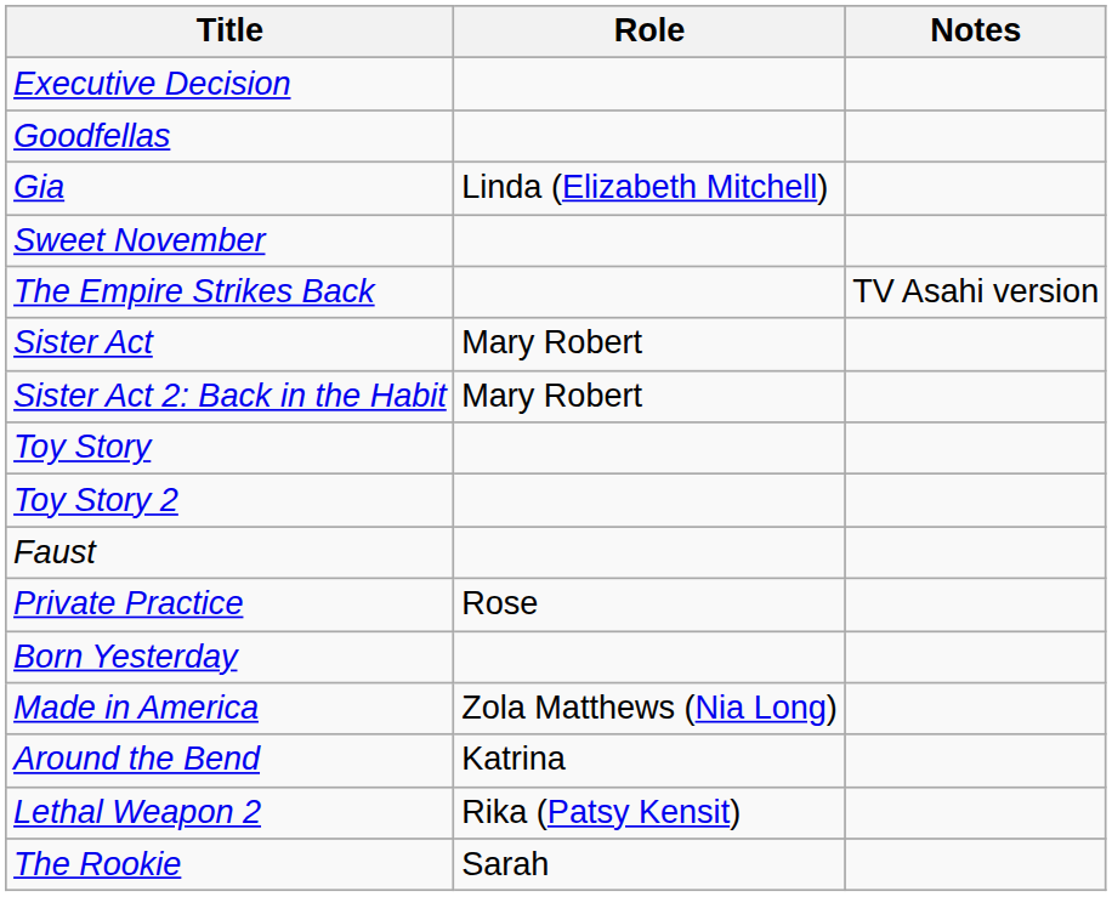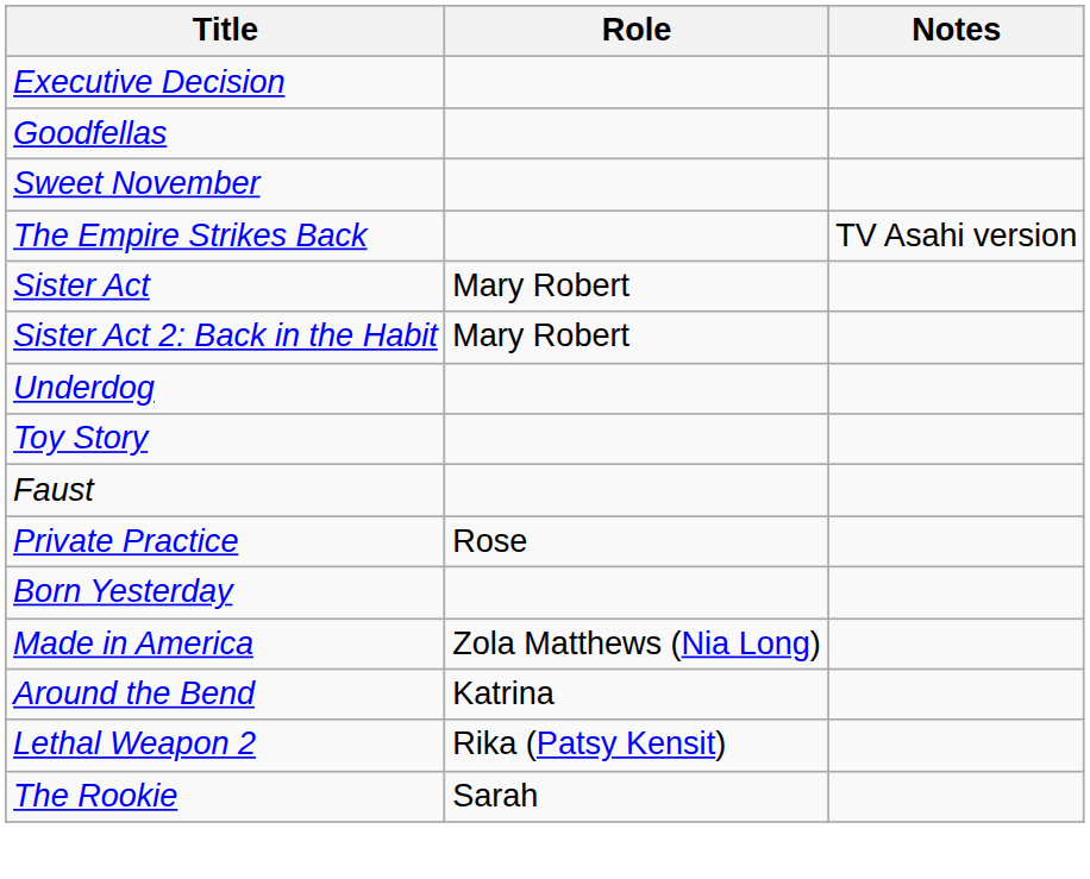- row: Gia | Linda (Elizabeth Mitchell)
+ row: Underdog
- row: Toy Story 2
